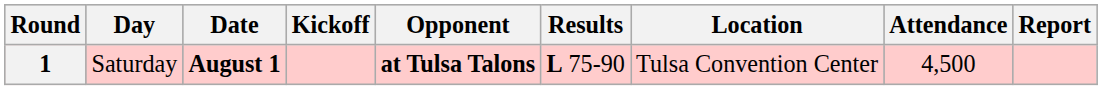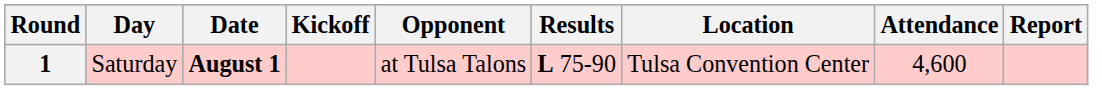1 | Opponent: bold -> normal
1 | Attendance: 4,500 -> 4,600
